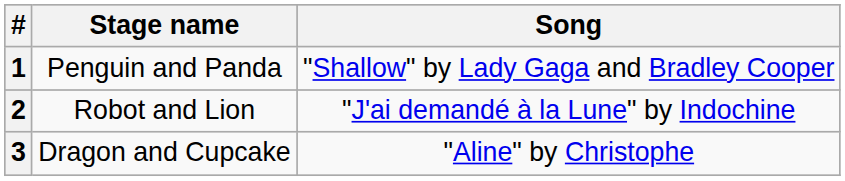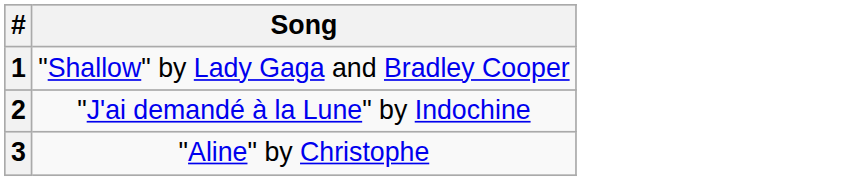- column: Stage name | Penguin and Panda | Robot and Lion | Dragon and Cupcake
